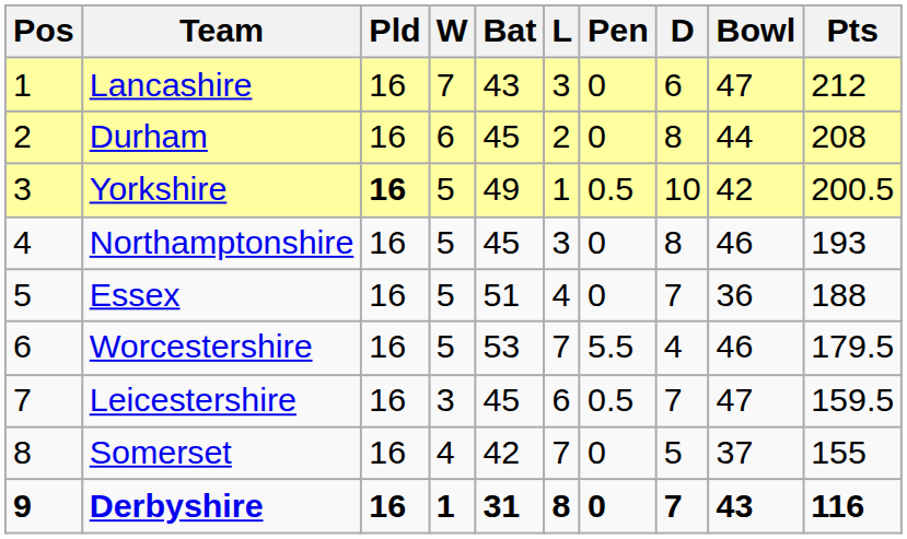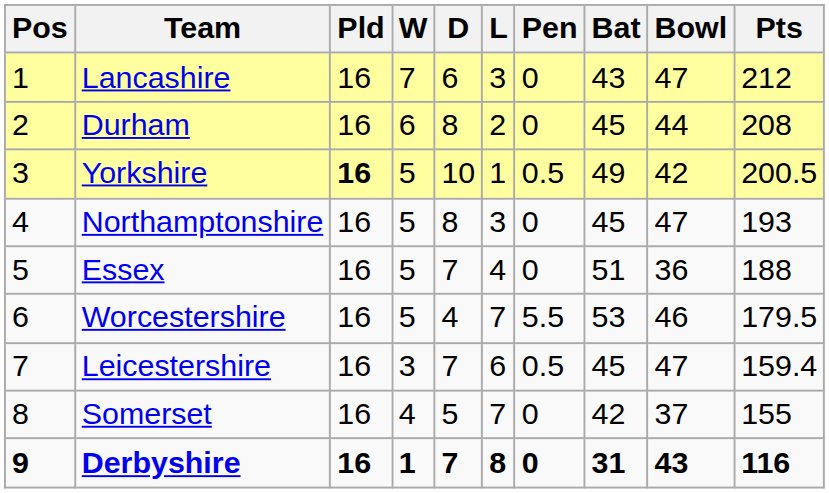columns swapped: D <-> Bat
Northamptonshire | Bowl: 46 -> 47
Leicestershire | Pts: 159.5 -> 159.4
